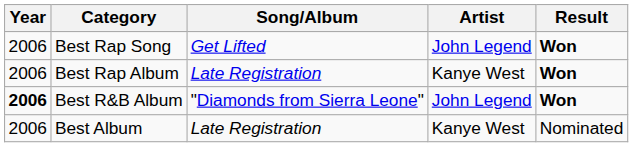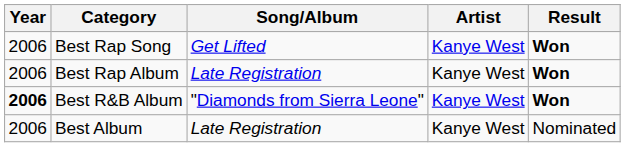Best Rap Song | Artist: John Legend -> Kanye West
Best R&B Album | Artist: John Legend -> Kanye West
